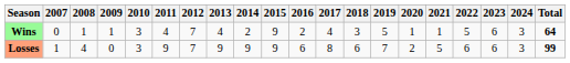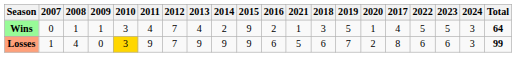columns swapped: 2017 <-> 2021
Wins | 2023: 6 -> 5
Losses | 2010: no background -> gold background
